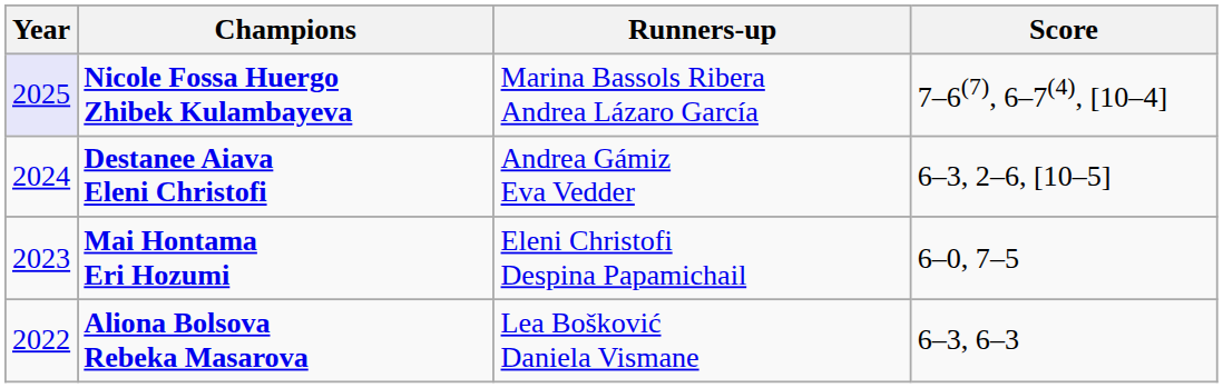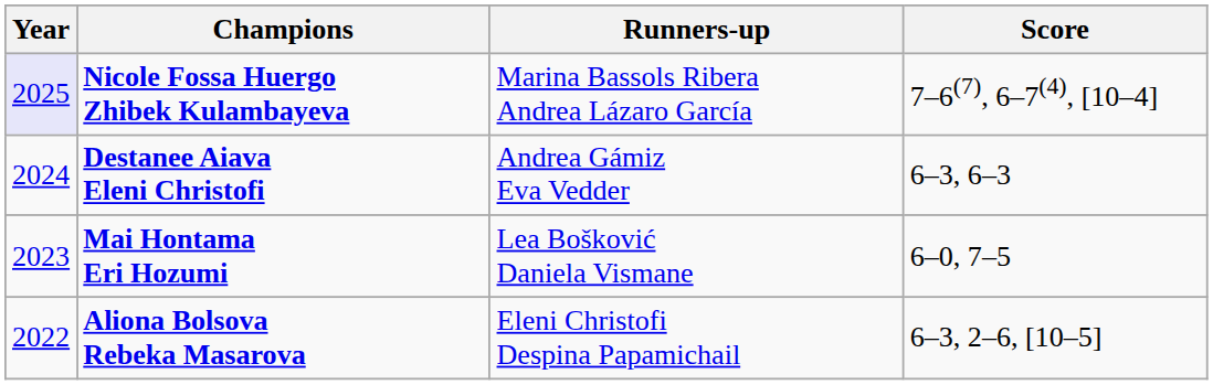Destanee Aiava Eleni Christofi | Score: 6–3, 2–6, [10–5] -> 6–3, 6–3
Mai Hontama Eri Hozumi | Runners-up: Eleni Christofi Despina Papamichail -> Lea Bošković Daniela Vismane
Aliona Bolsova Rebeka Masarova | Runners-up: Lea Bošković Daniela Vismane -> Eleni Christofi Despina Papamichail
Aliona Bolsova Rebeka Masarova | Score: 6–3, 6–3 -> 6–3, 2–6, [10–5]
